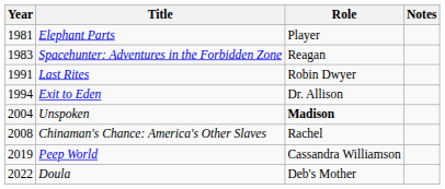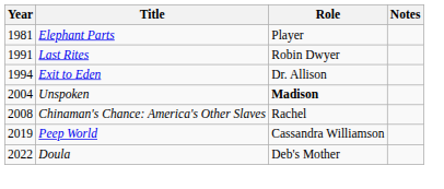- row: 1983 | Spacehunter: Adventures in the Forbidden Zone | Reagan
